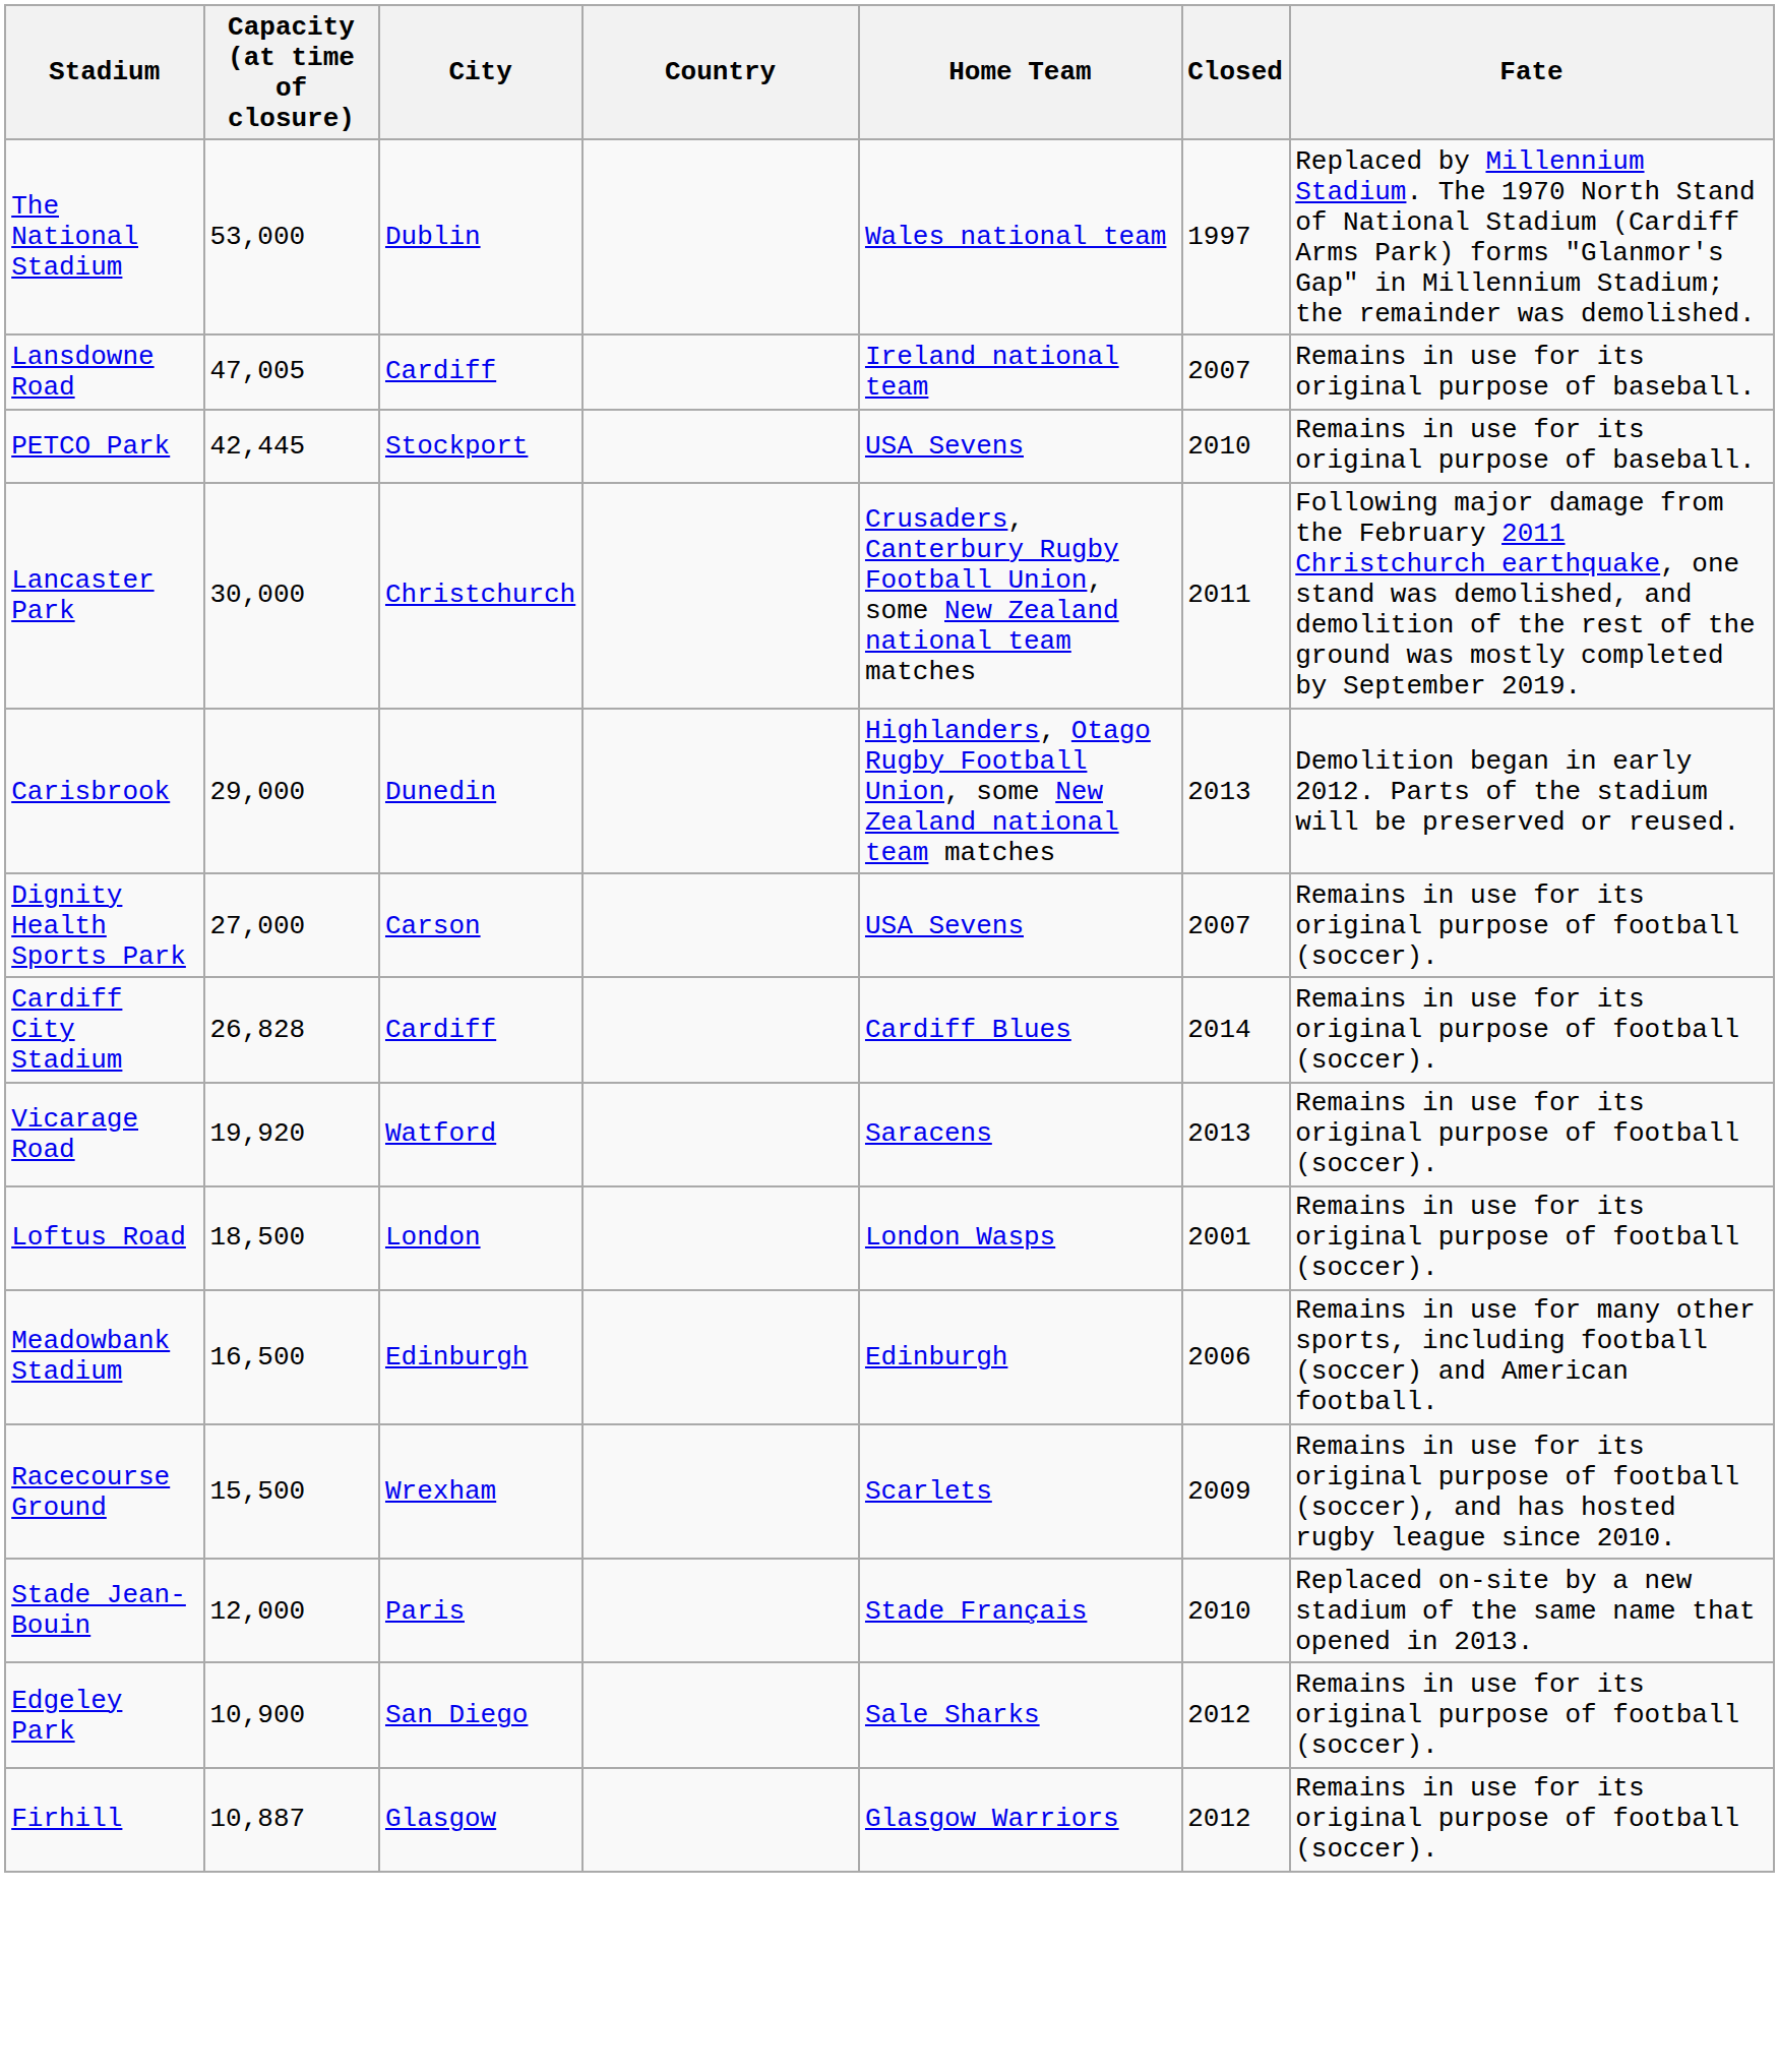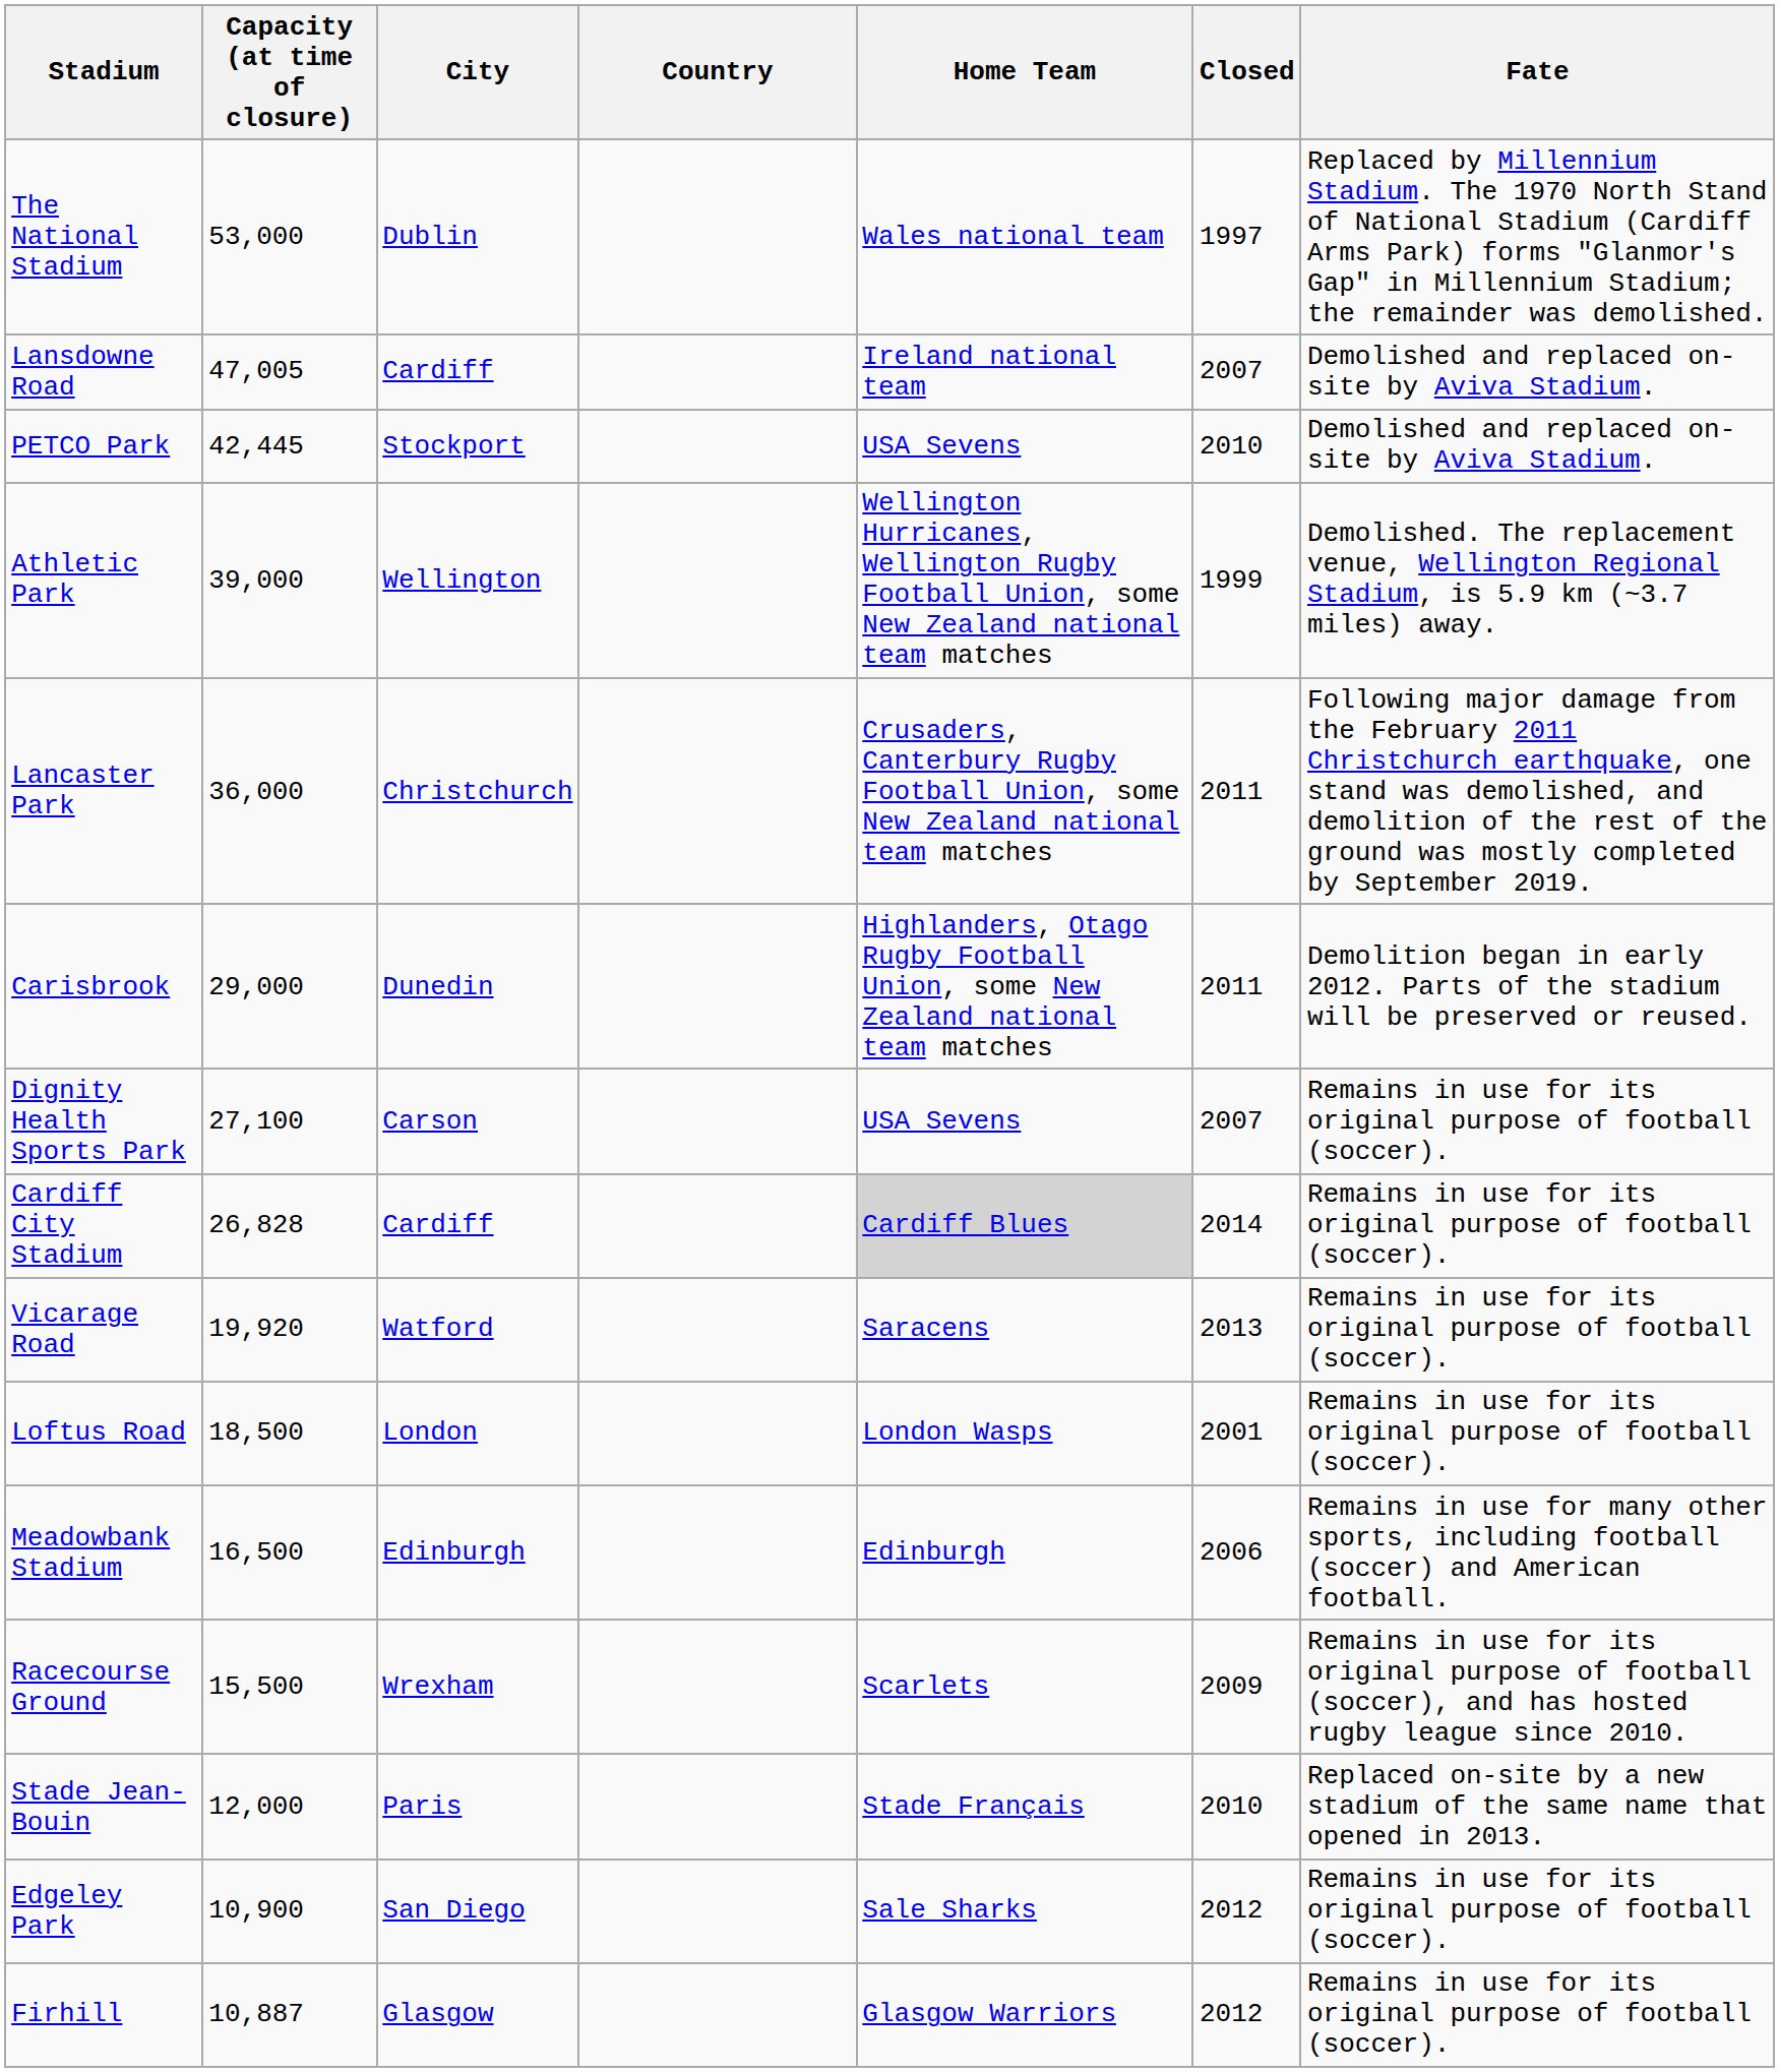Lansdowne Road | Fate: Remains in use for its original purpose of baseball. -> Demolished and replaced on-site by Aviva Stadium.
PETCO Park | Fate: Remains in use for its original purpose of baseball. -> Demolished and replaced on-site by Aviva Stadium.
+ row: Athletic Park | 39,000 | Wellington | Wellington Hurricanes, Wellington Rugby Football Union, some New Zealand national team matches | 1999 | Demolished. The replacement venue, Wellington Regional Stadium, is 5.9 km (~3.7 miles) away.
Lancaster Park | Capacity (at time of closure): 30,000 -> 36,000
Carisbrook | Closed: 2013 -> 2011
Dignity Health Sports Park | Capacity (at time of closure): 27,000 -> 27,100
Cardiff City Stadium | Home Team: no background -> lightgrey background
